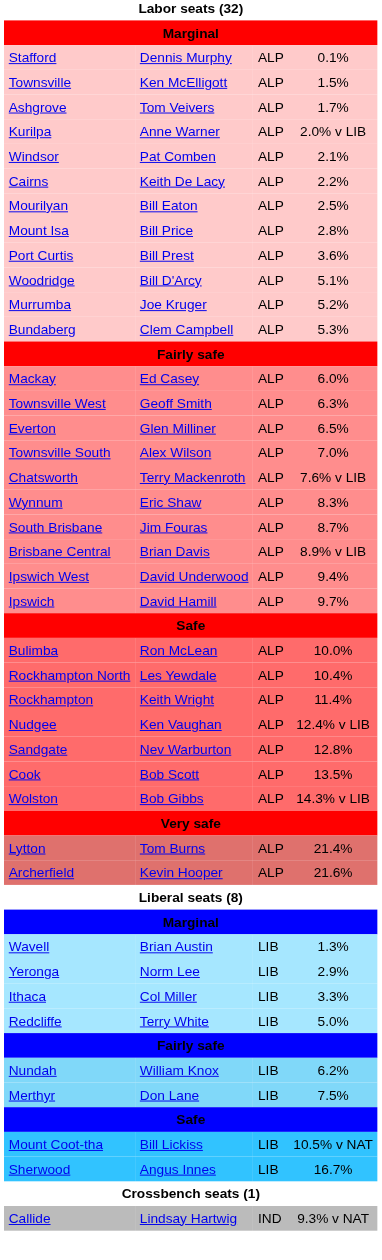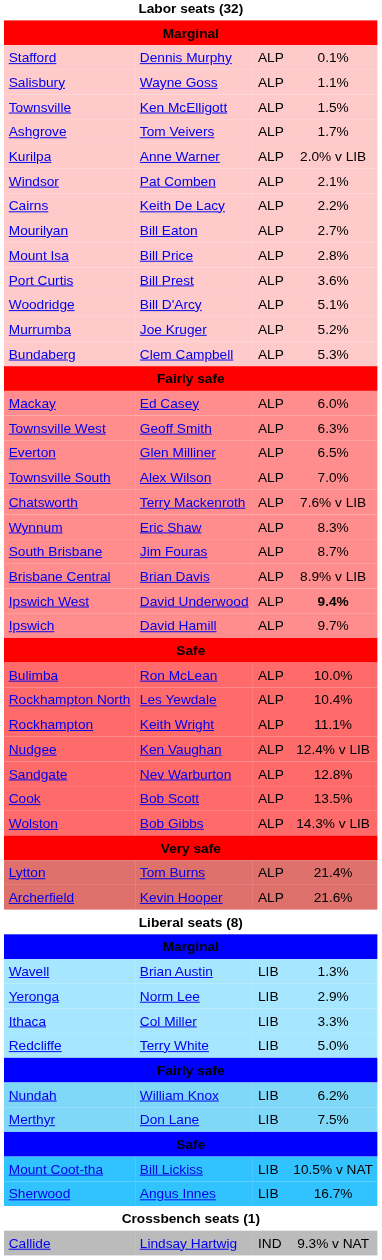+ row: Salisbury | Wayne Goss | ALP | 1.1%
Mourilyan | column 4: 2.5% -> 2.7%
Ipswich West | column 4: normal -> bold
Rockhampton | column 4: 11.4% -> 11.1%
